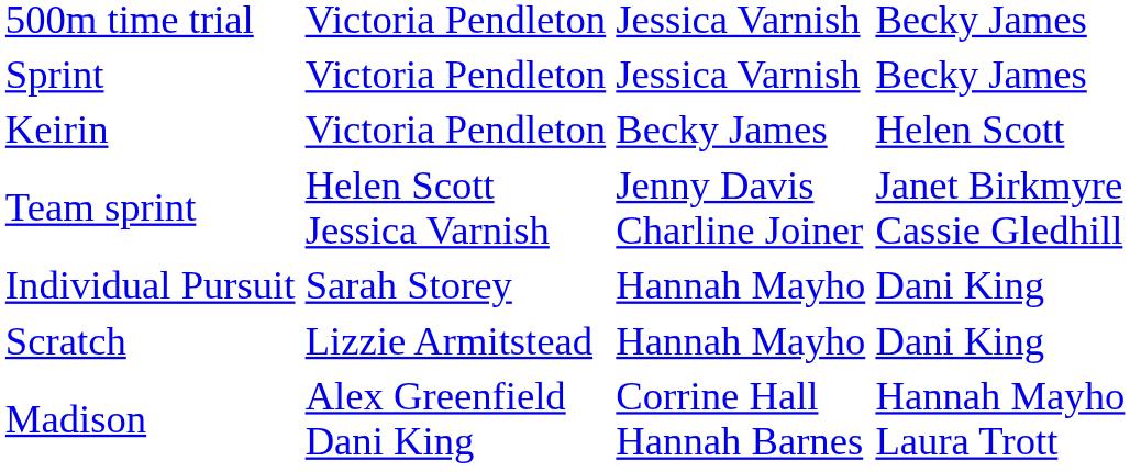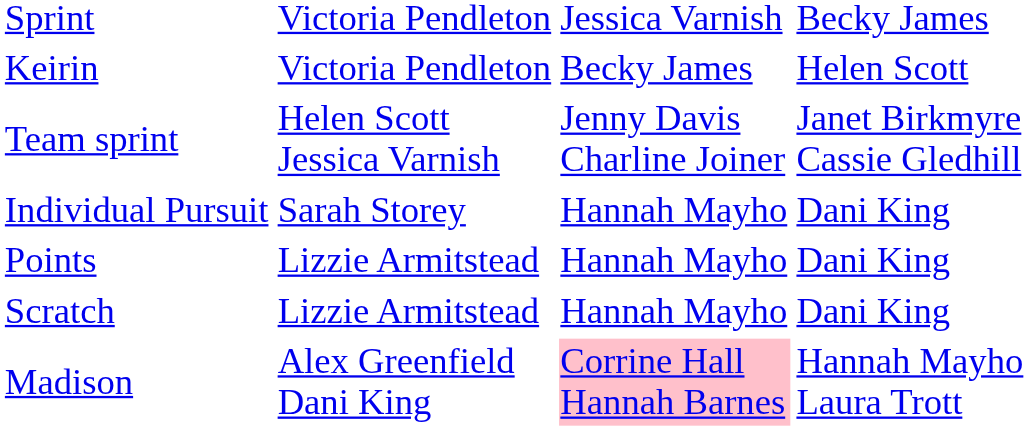- row: 500m time trial | Victoria Pendleton | Jessica Varnish | Becky James
+ row: Points | Lizzie Armitstead | Hannah Mayho | Dani King
Madison | column 3: no background -> pink background
